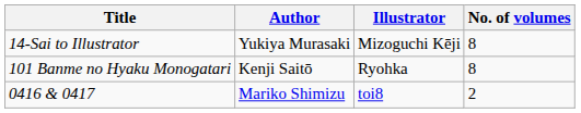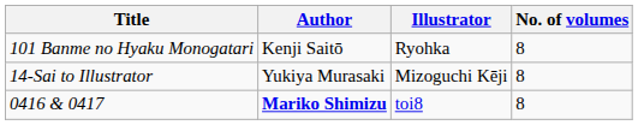rows swapped: 101 Banme no Hyaku Monogatari <-> 14-Sai to Illustrator
0416 & 0417 | Author: normal -> bold
0416 & 0417 | No. of volumes: 2 -> 8
